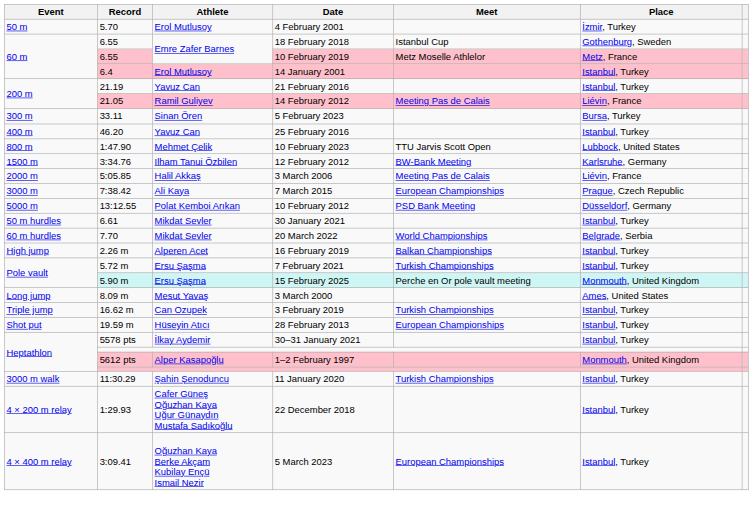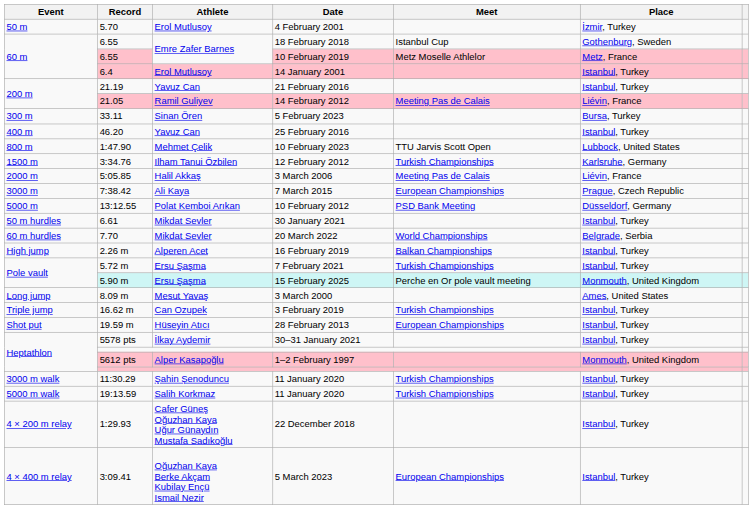12 February 2012 | Meet: BW-Bank Meeting -> Turkish Championships
+ row: 5000 m walk | 19:13.59 | Salih Korkmaz | 11 January 2020 | Turkish Championships | Istanbul, Turkey
